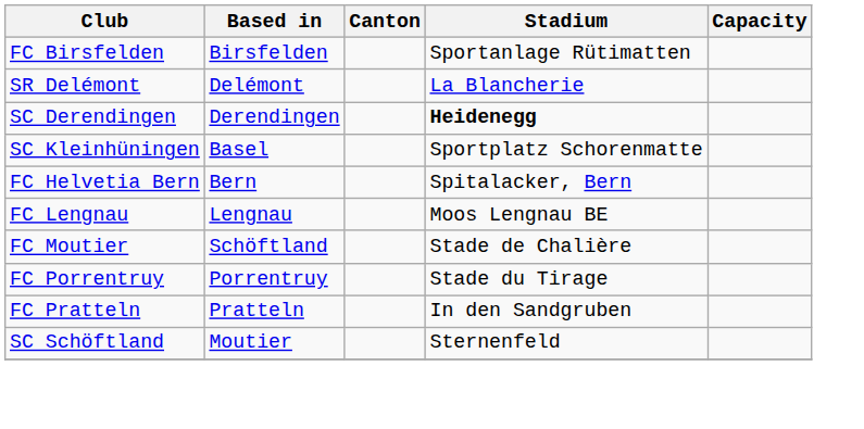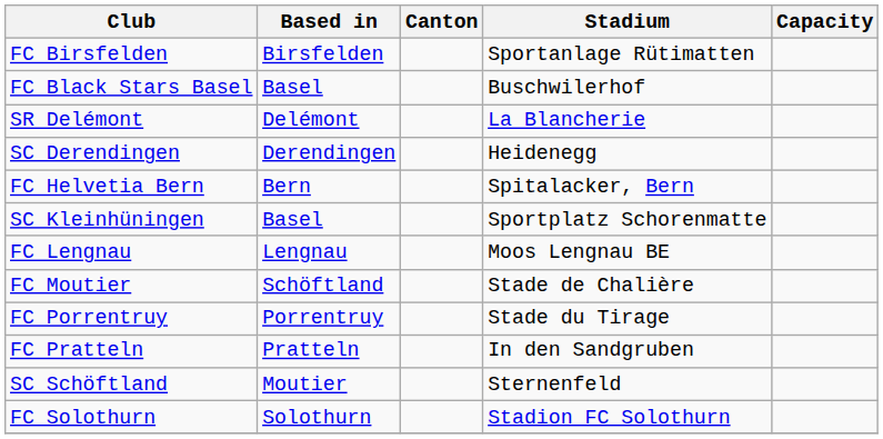+ row: FC Black Stars Basel | Basel | Buschwilerhof
SC Derendingen | Stadium: bold -> normal
rows swapped: FC Helvetia Bern <-> SC Kleinhüningen
+ row: FC Solothurn | Solothurn | Stadion FC Solothurn
